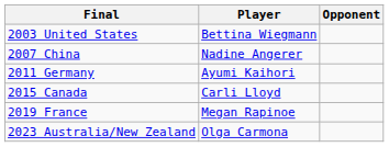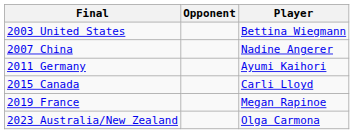columns swapped: Player <-> Opponent
